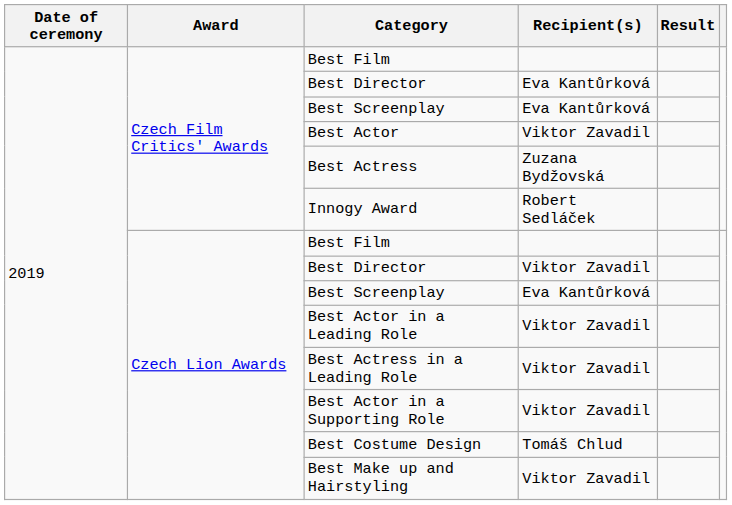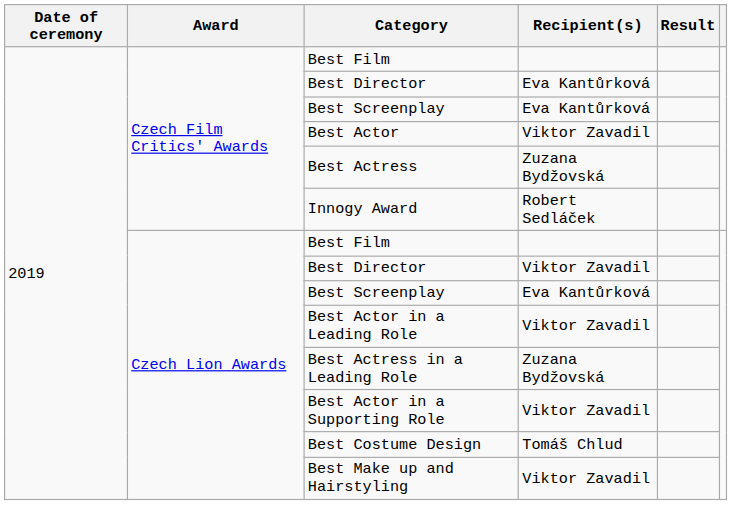Best Actress in a Leading Role | Recipient(s): Viktor Zavadil -> Zuzana Bydžovská
